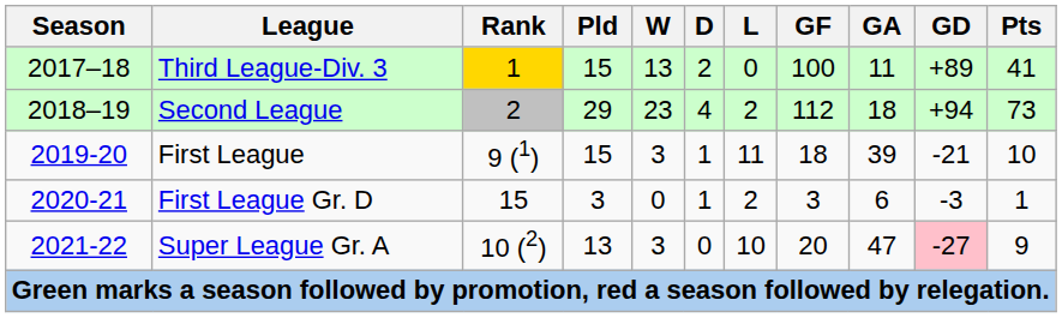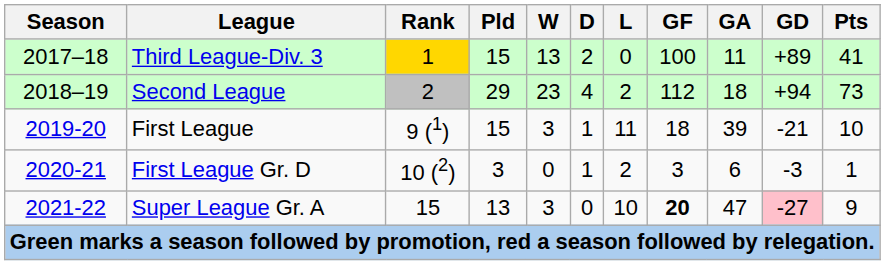First League Gr. D | Rank: 15 -> 10 (2)
Super League Gr. A | Rank: 10 (2) -> 15
Super League Gr. A | GF: normal -> bold
